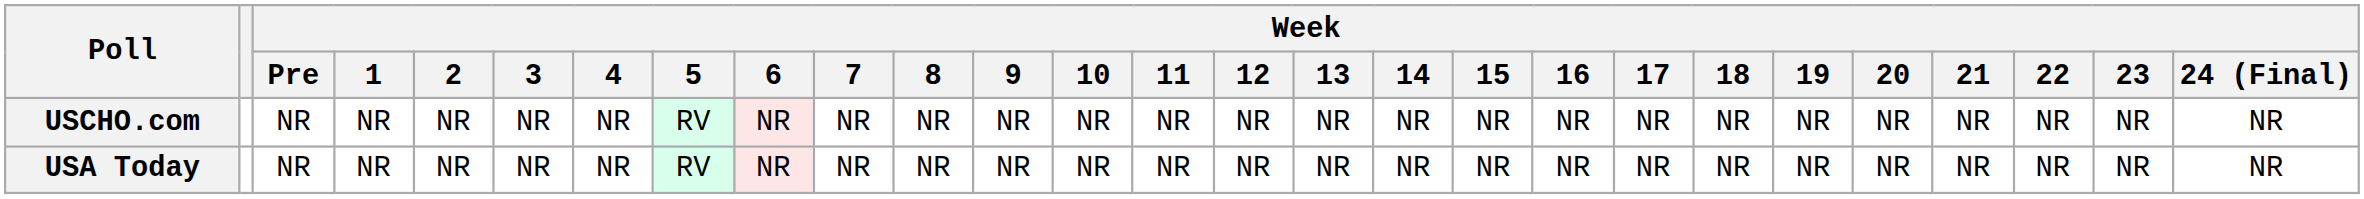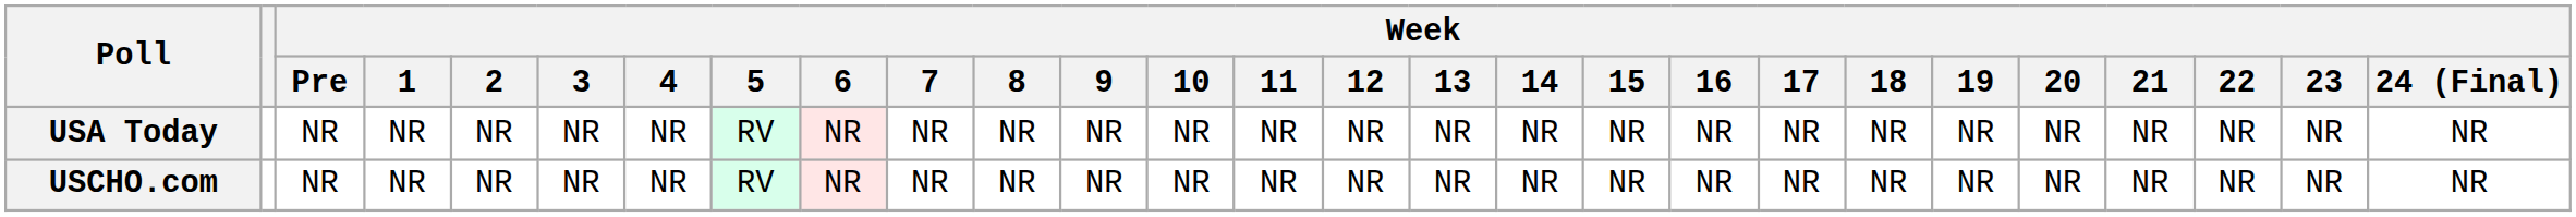rows swapped: USCHO.com <-> USA Today
